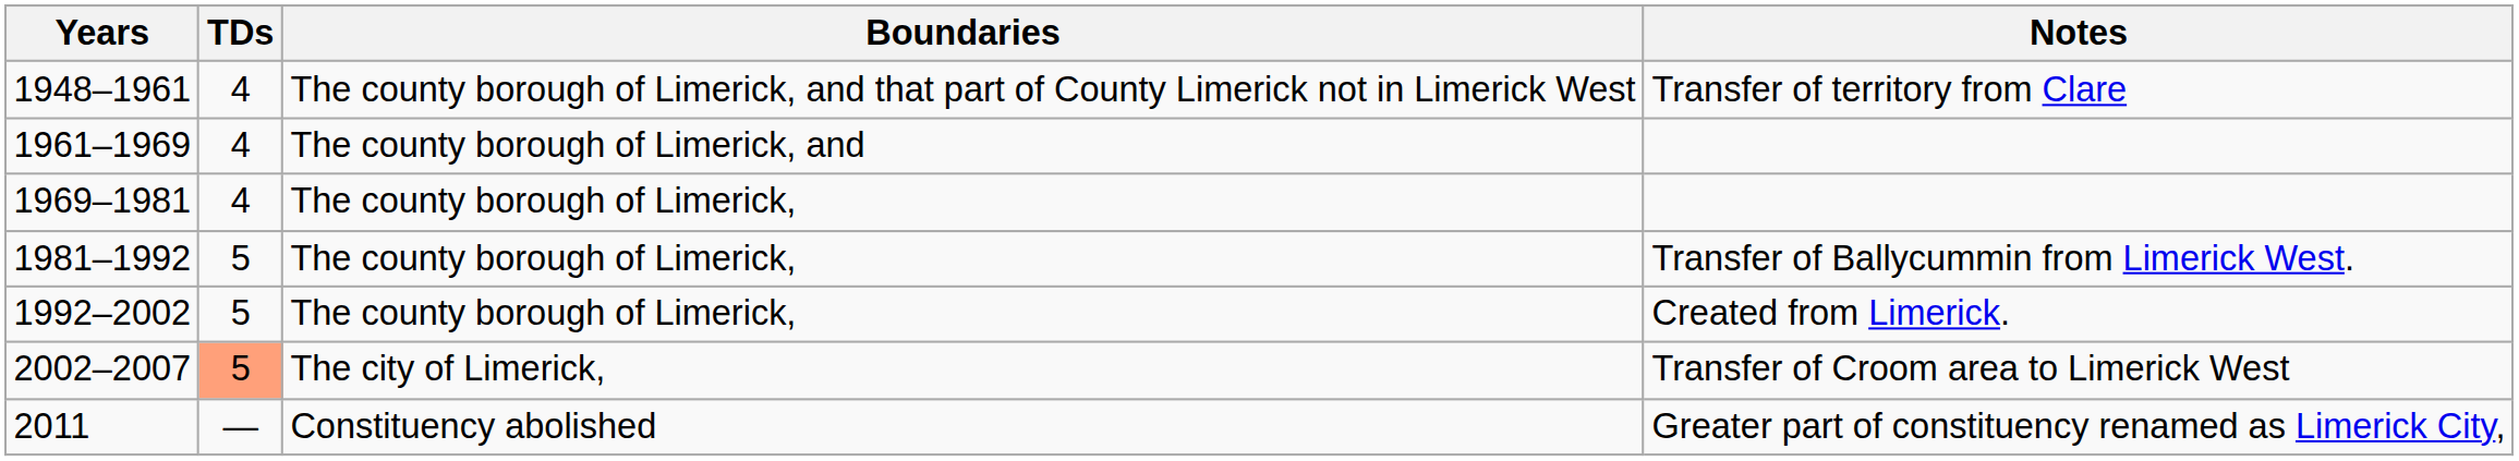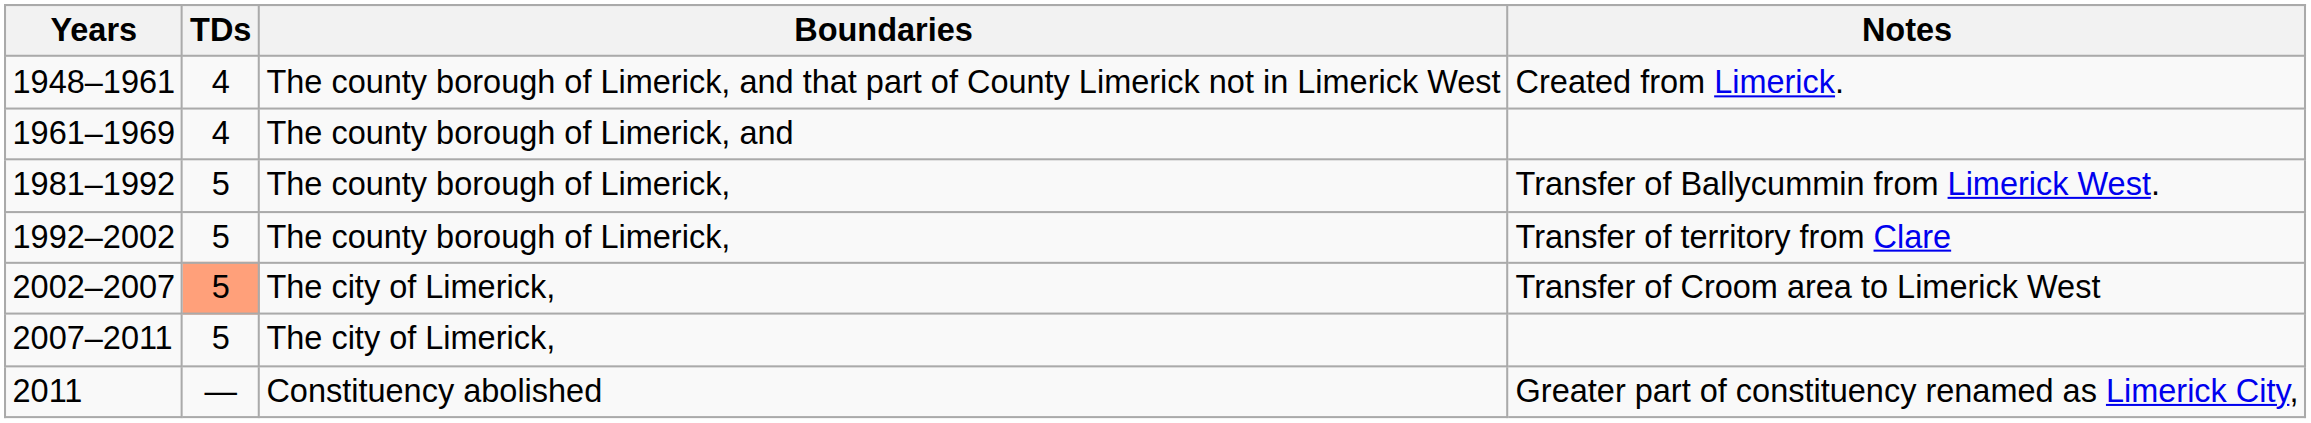1948–1961 | Notes: Transfer of territory from Clare -> Created from Limerick.
- row: 1969–1981 | 4 | The county borough of Limerick,
1992–2002 | Notes: Created from Limerick. -> Transfer of territory from Clare
+ row: 2007–2011 | 5 | The city of Limerick,
